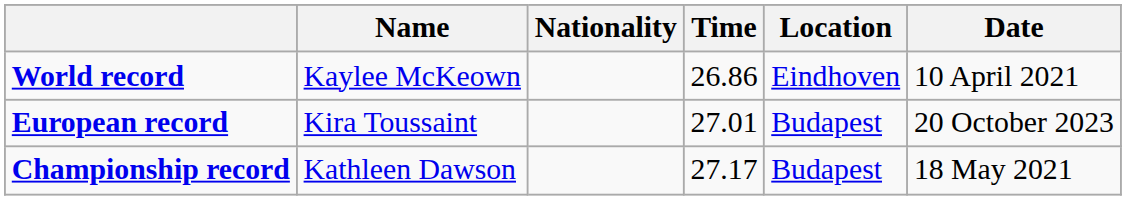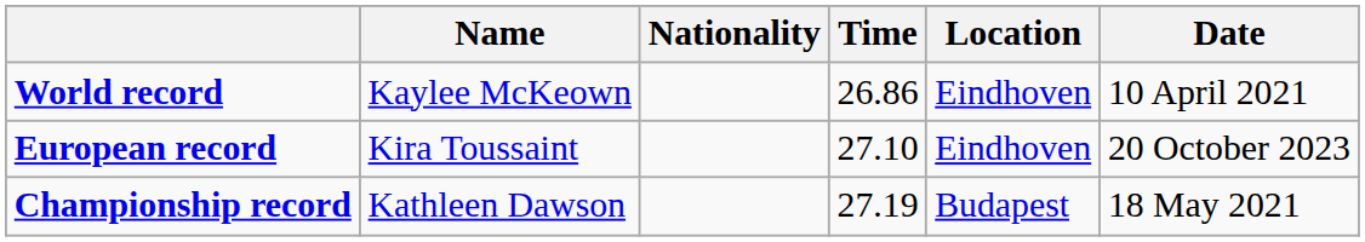European record | Time: 27.01 -> 27.10
European record | Location: Budapest -> Eindhoven
Championship record | Time: 27.17 -> 27.19
